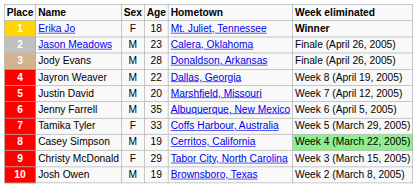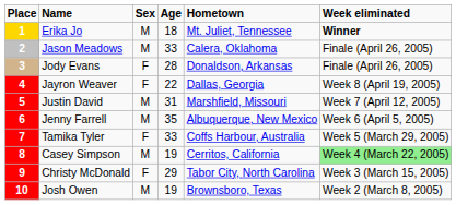Erika Jo | Sex: F -> M
Jason Meadows | Age: 23 -> 33
Jody Evans | Sex: M -> F
Jayron Weaver | Sex: M -> F
Justin David | Age: 20 -> 31
